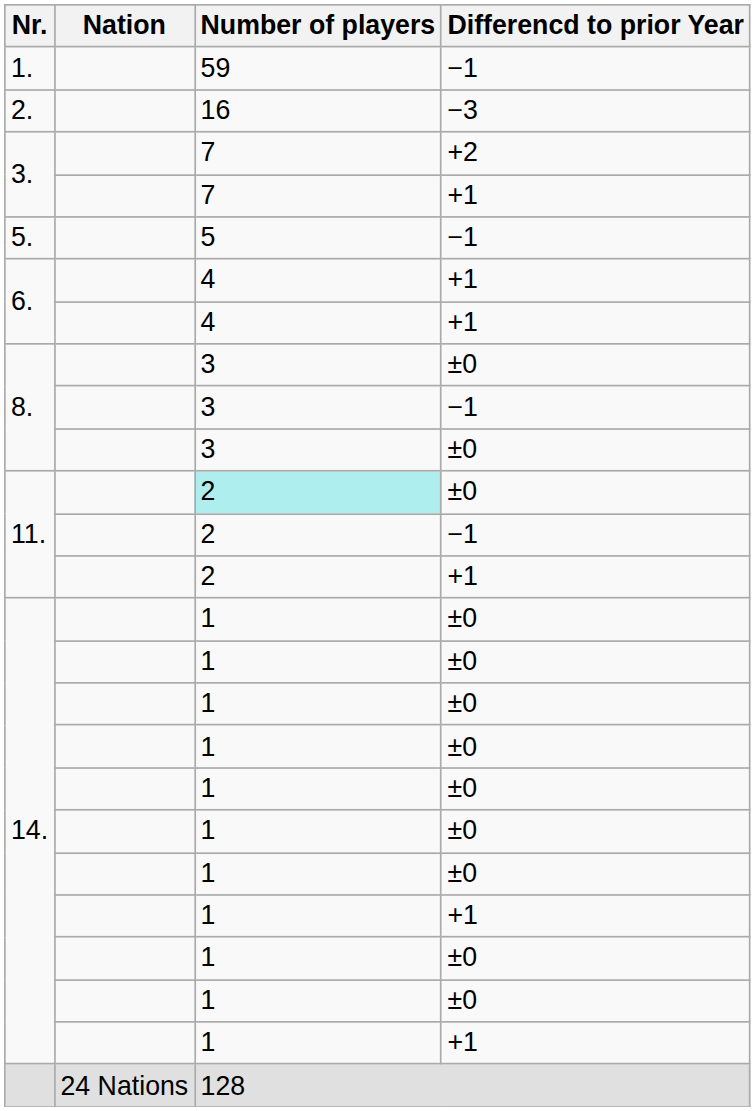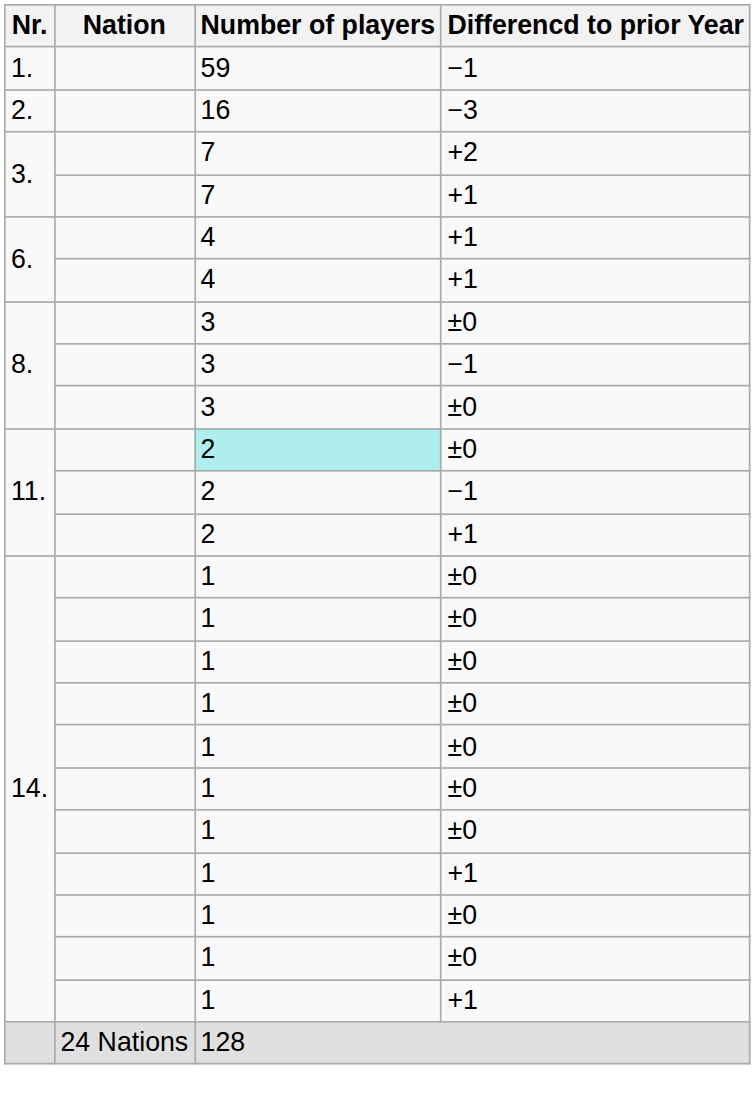- row: 5. | 5 | −1
